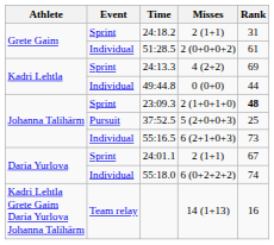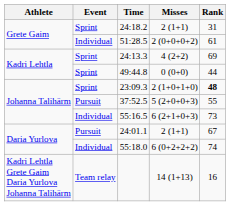49:44.8 | Event: Individual -> Sprint
37:52.5 | Rank: 25 -> 55
24:01.1 | Event: Sprint -> Pursuit
